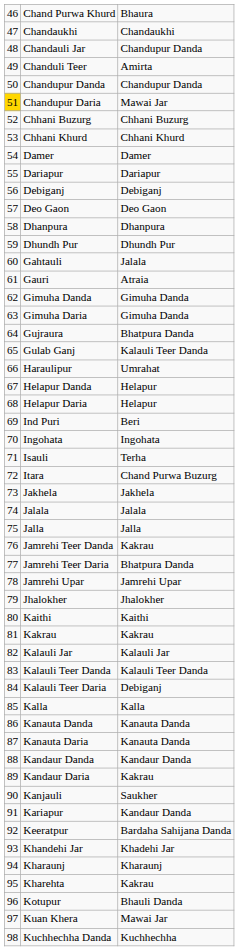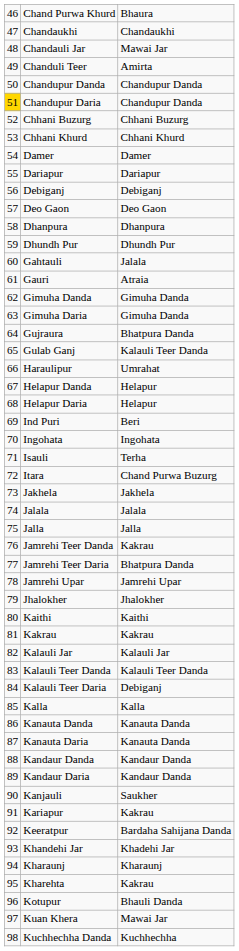Chandauli Jar | column 3: Chandupur Danda -> Mawai Jar
Chandupur Daria | column 3: Mawai Jar -> Chandupur Danda
Kandaur Daria | column 3: Kakrau -> Kandaur Danda
Kariapur | column 3: Kandaur Danda -> Kakrau
